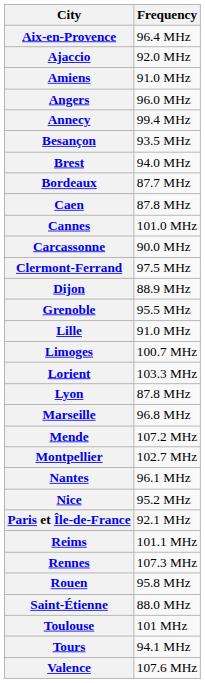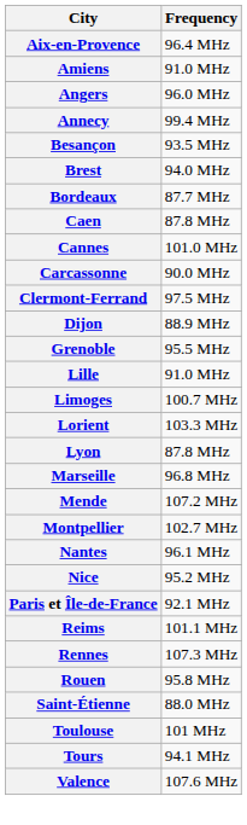- row: Ajaccio | 92.0 MHz
